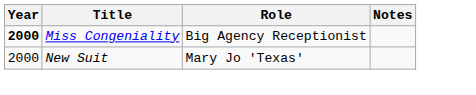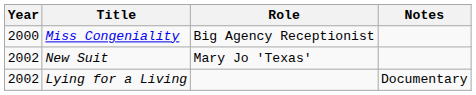Miss Congeniality | Year: bold -> normal
New Suit | Year: 2000 -> 2002
+ row: 2002 | Lying for a Living | Documentary
